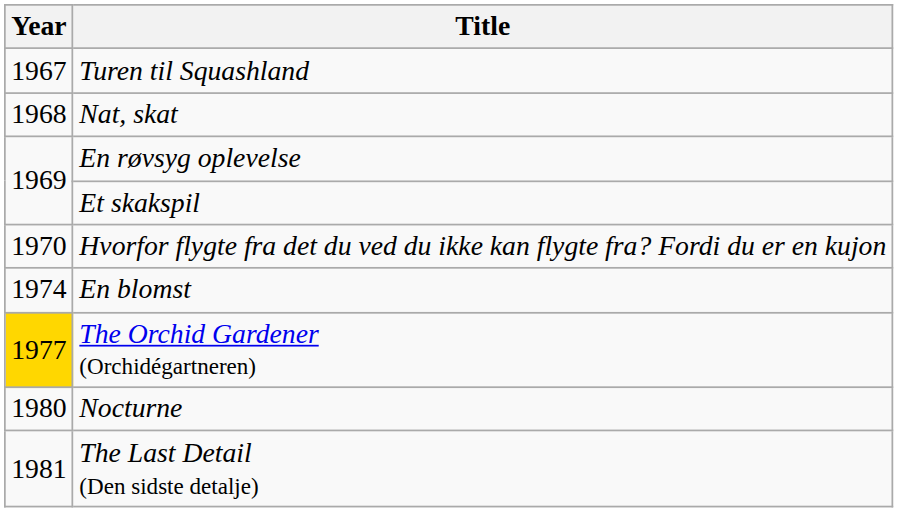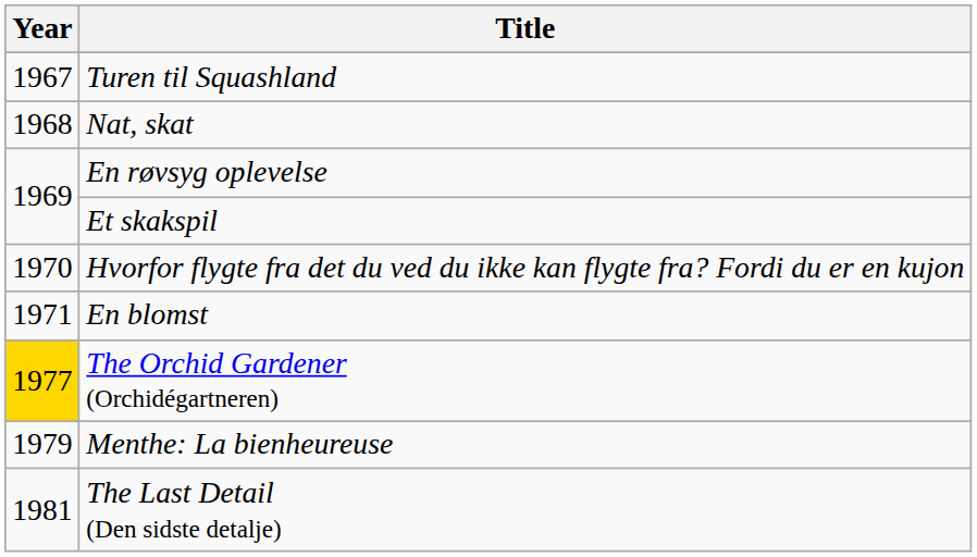En blomst | Year: 1974 -> 1971
+ row: 1979 | Menthe: La bienheureuse
- row: 1980 | Nocturne
